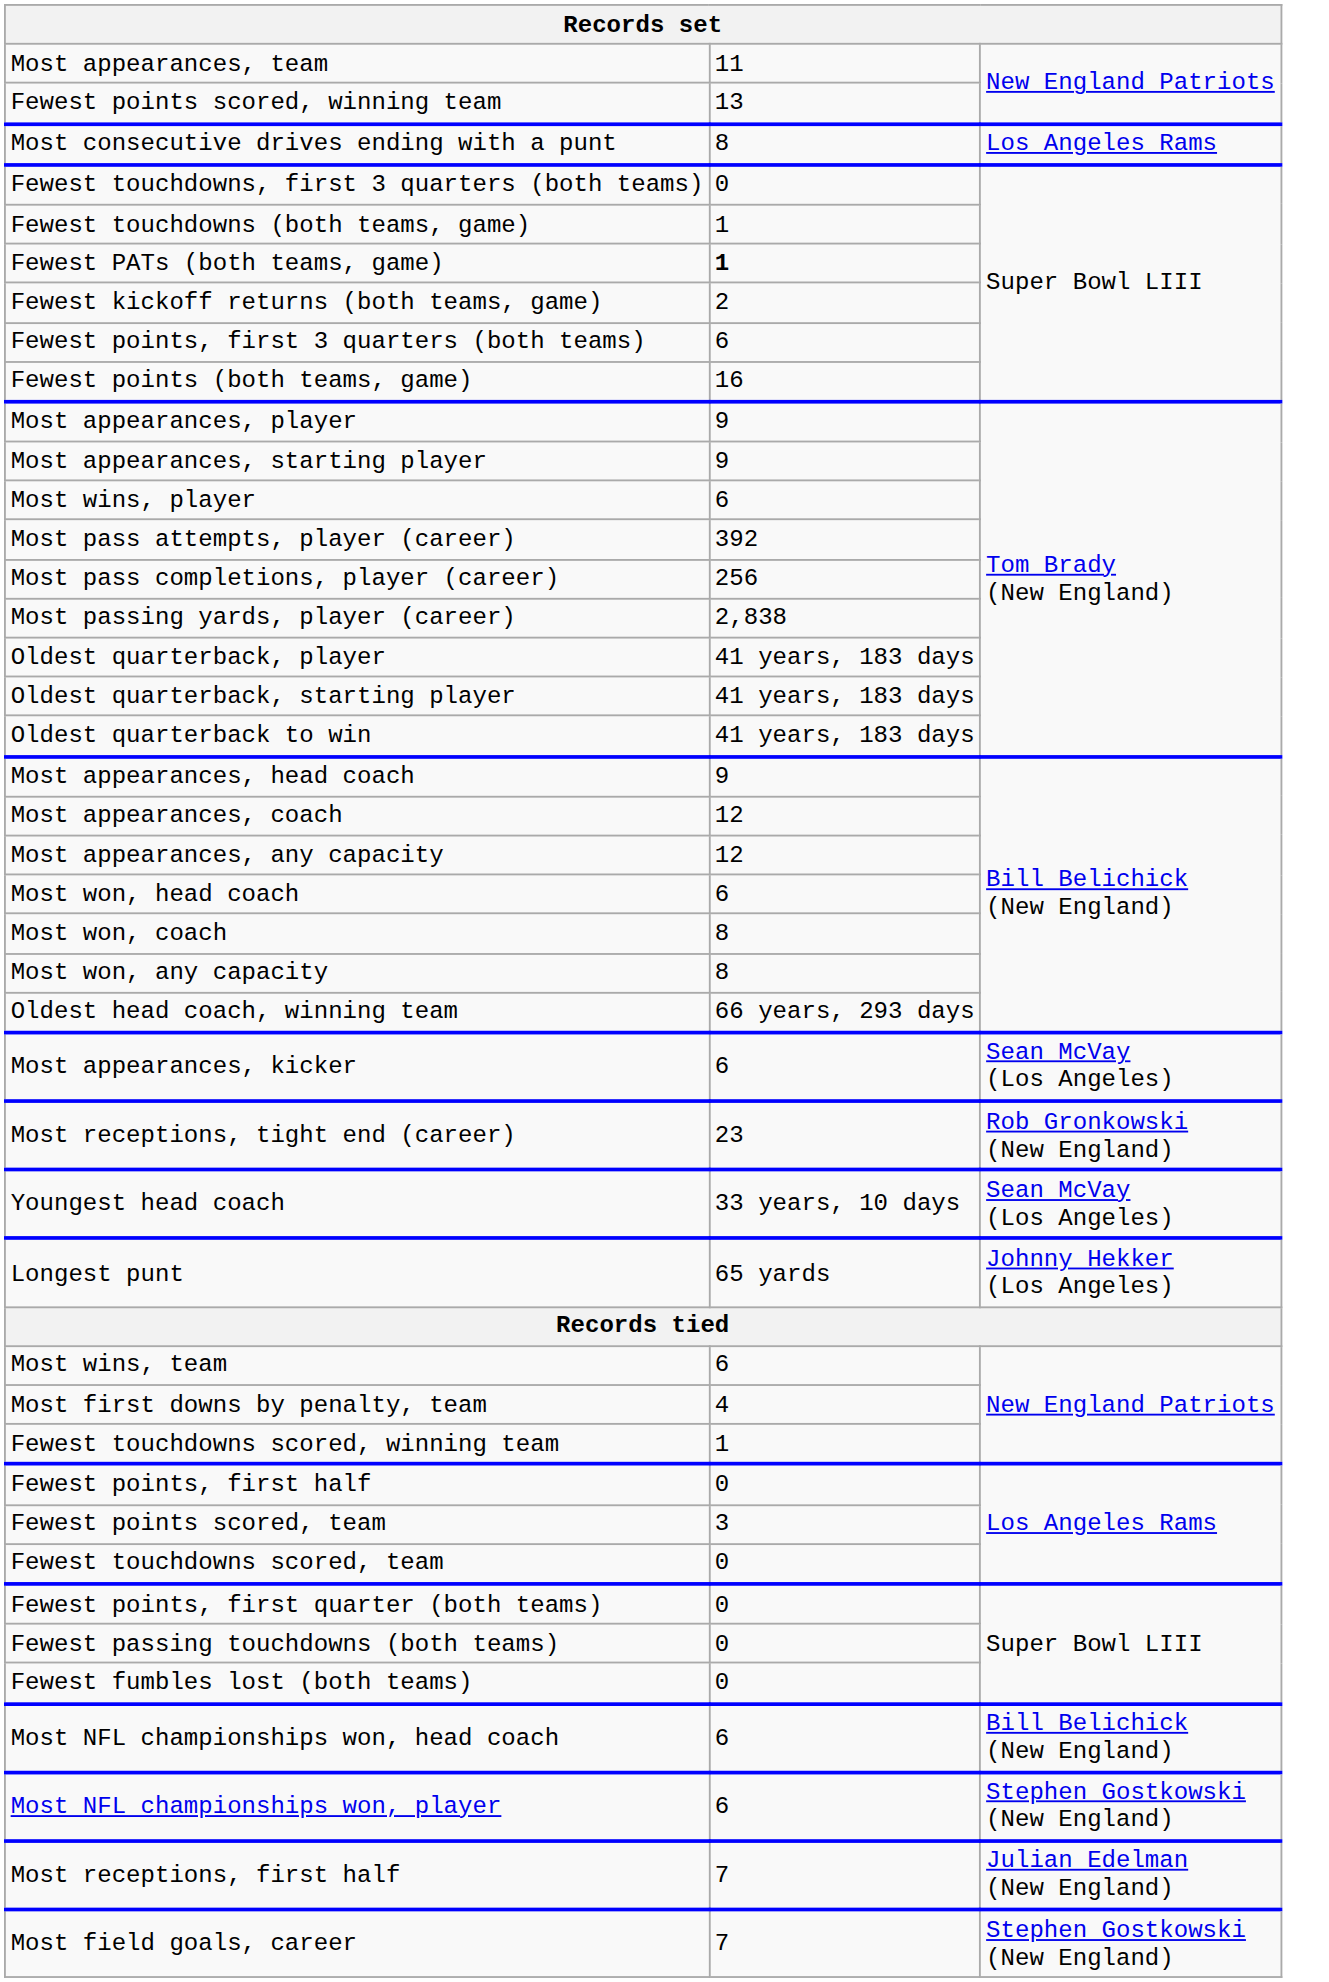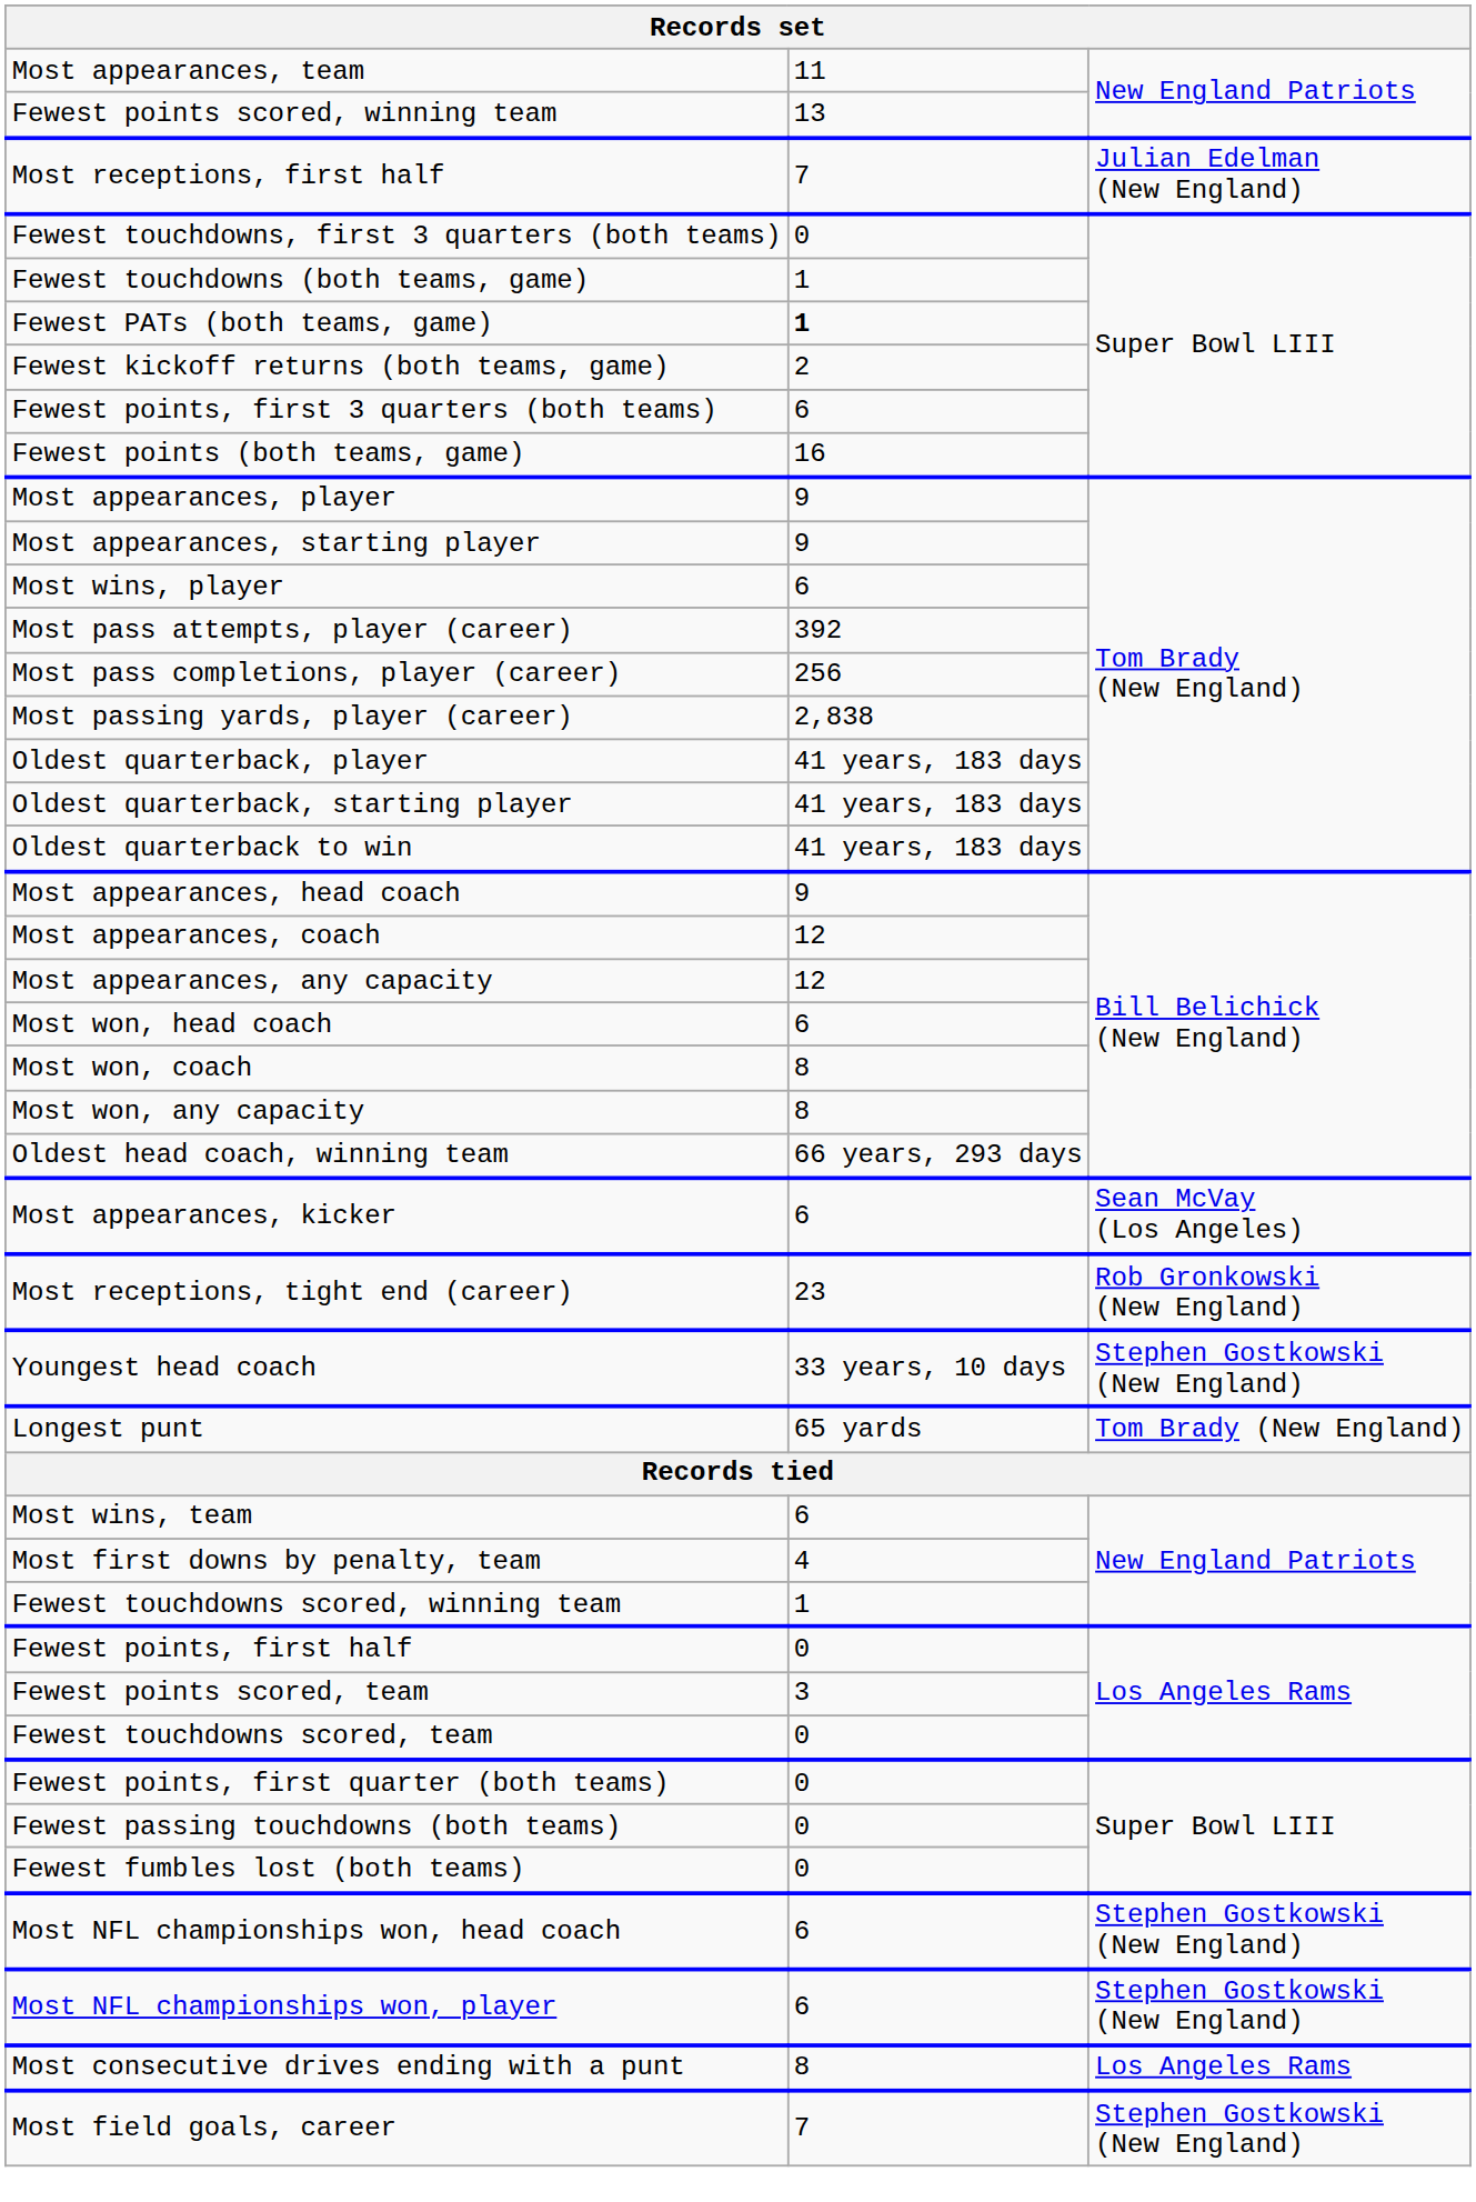rows swapped: Most consecutive drives ending with a punt <-> Most receptions, first half
Youngest head coach | column 3: Sean McVay (Los Angeles) -> Stephen Gostkowski (New England)
Longest punt | column 3: Johnny Hekker (Los Angeles) -> Tom Brady (New England)
Most NFL championships won, head coach | column 3: Bill Belichick (New England) -> Stephen Gostkowski (New England)
